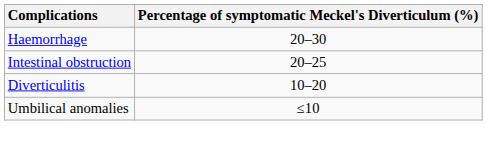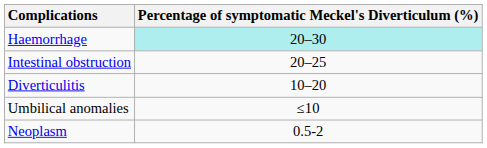Haemorrhage | Percentage of symptomatic Meckel's Diverticulum (%): no background -> paleturquoise background
+ row: Neoplasm | 0.5-2
